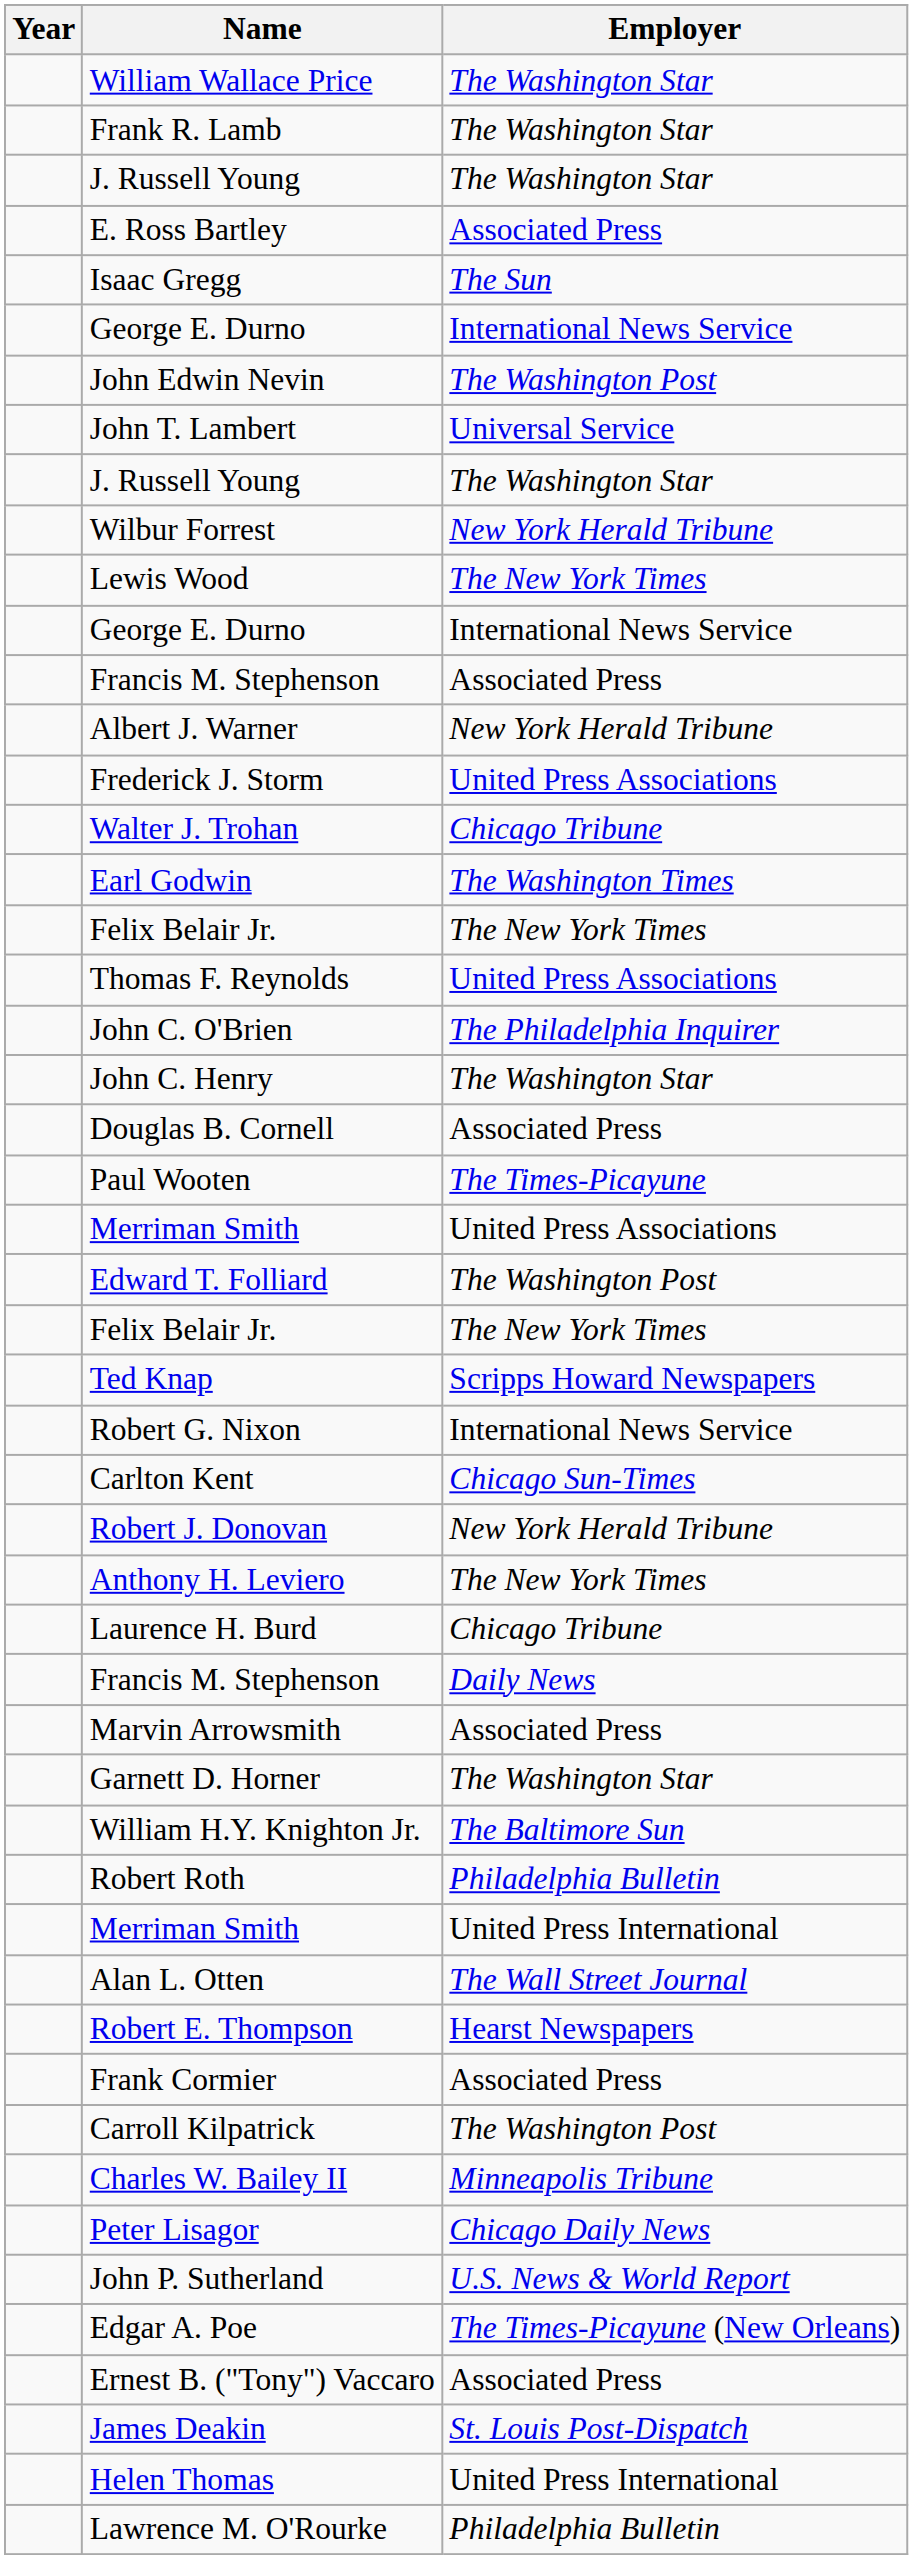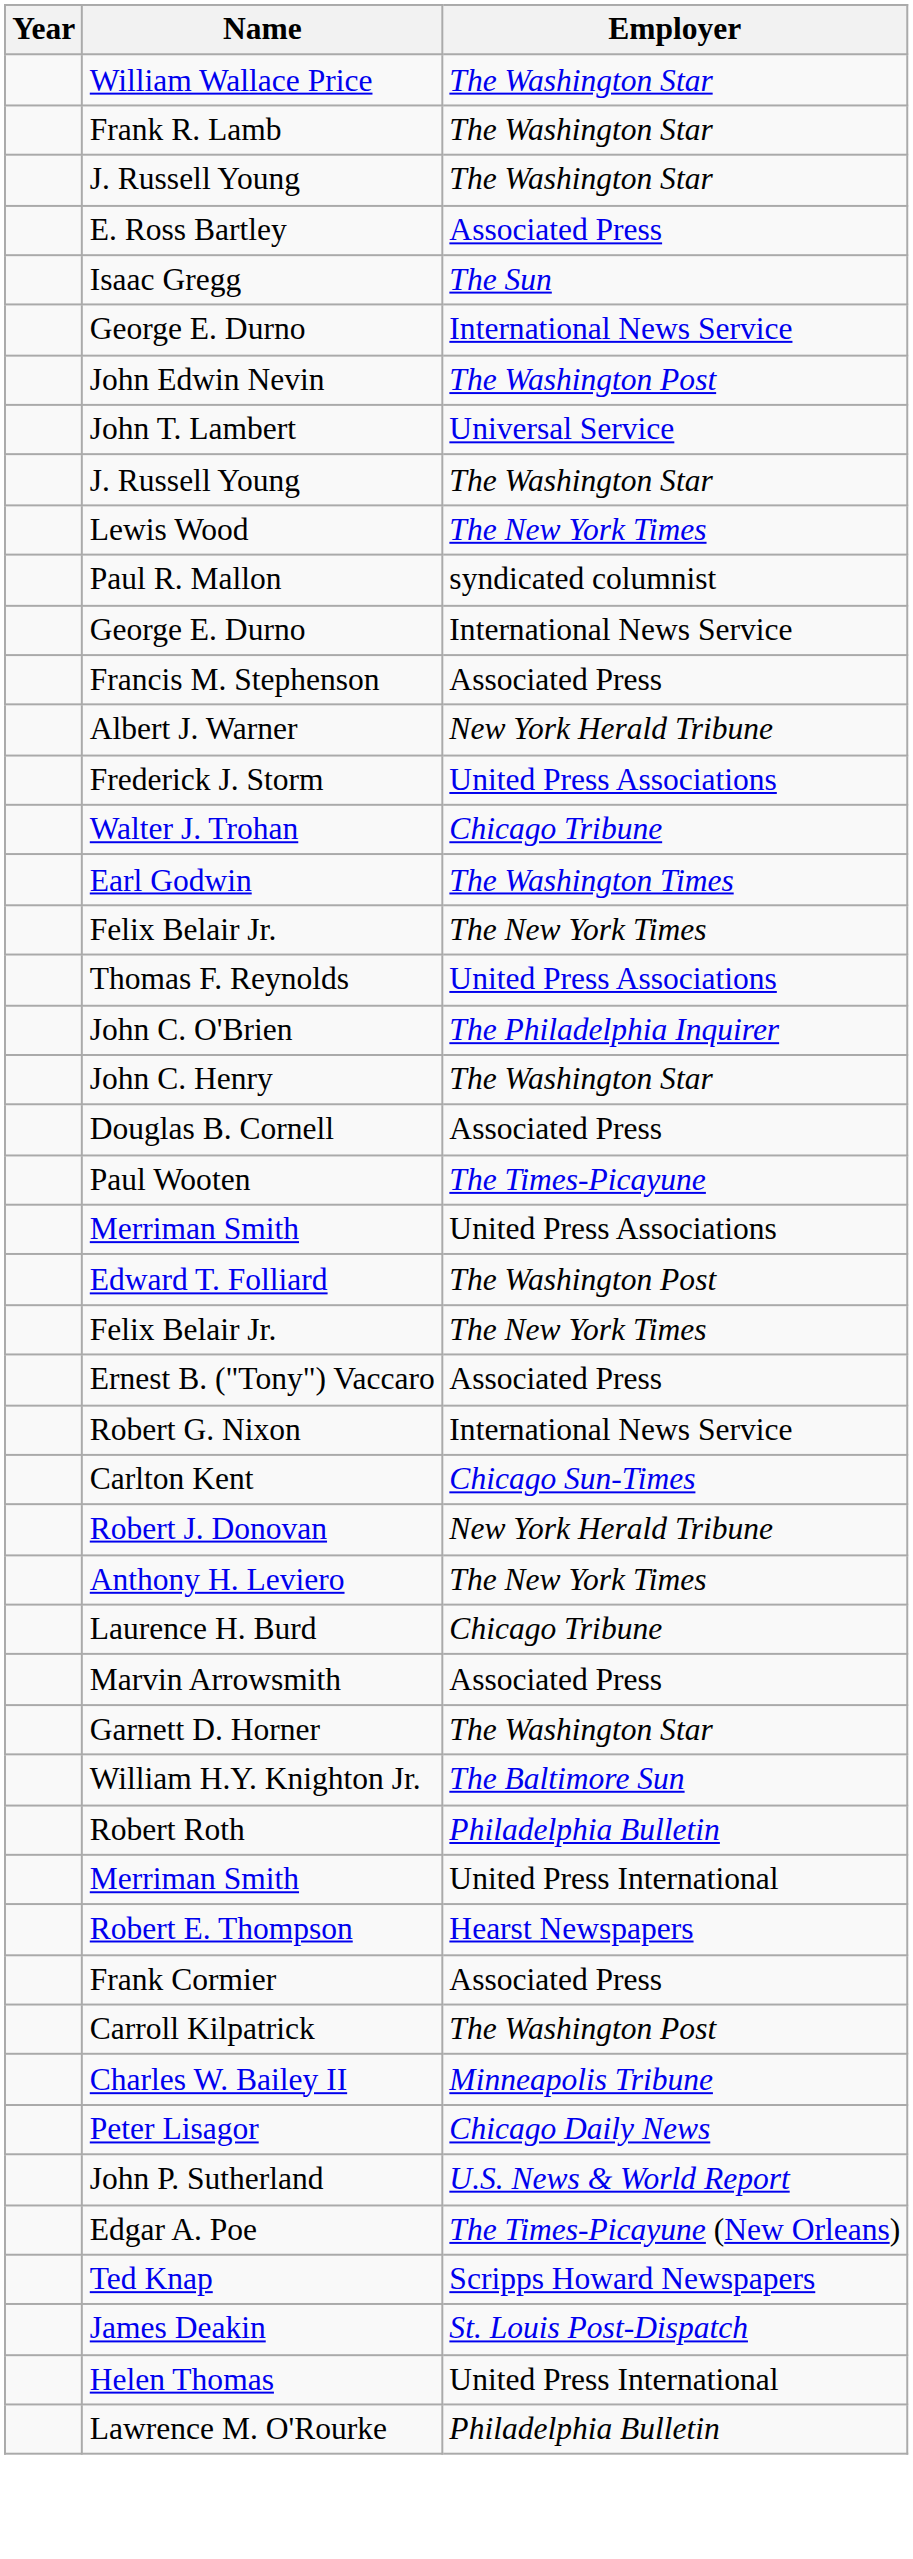- row: Wilbur Forrest | New York Herald Tribune
+ row: Paul R. Mallon | syndicated columnist
rows swapped: Ernest B. ("Tony") Vaccaro <-> Ted Knap
- row: Francis M. Stephenson | Daily News
- row: Alan L. Otten | The Wall Street Journal
